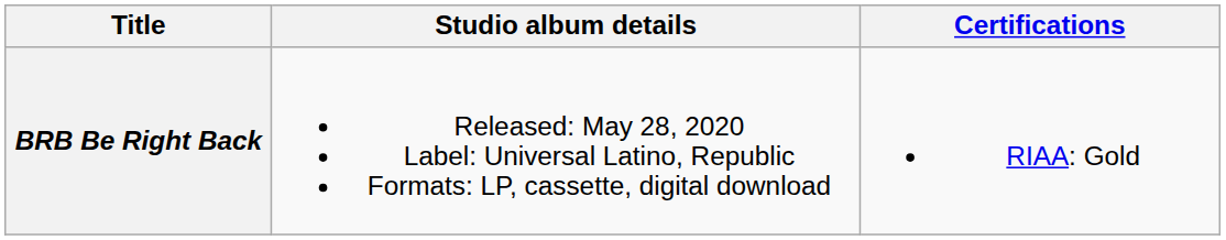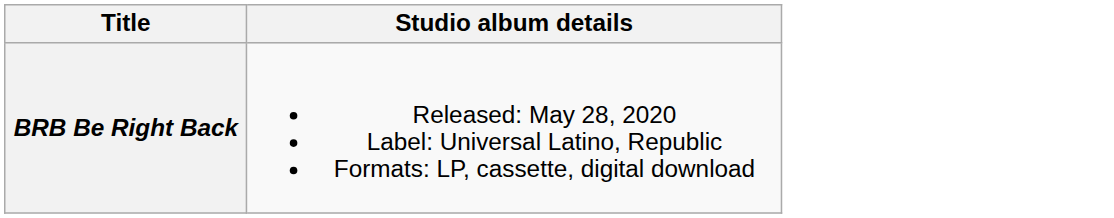- column: Certifications | RIAA: Gold
